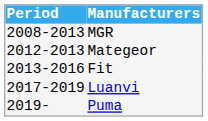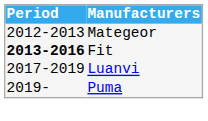- row: 2008-2013 | MGR
Fit | Period: normal -> bold
